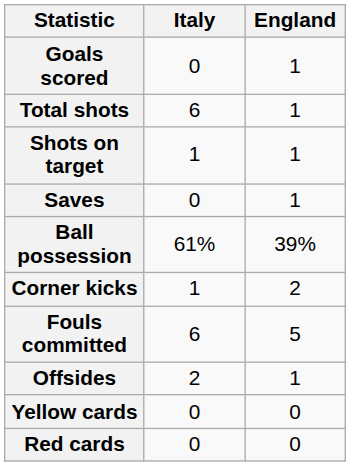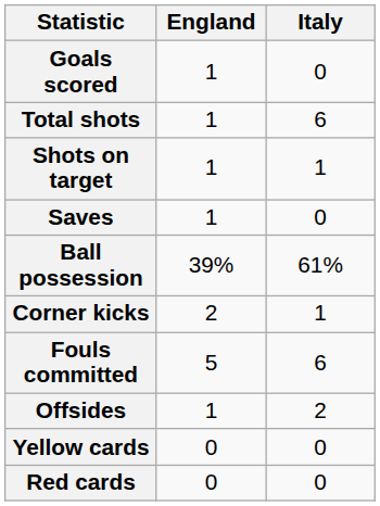columns swapped: Italy <-> England
